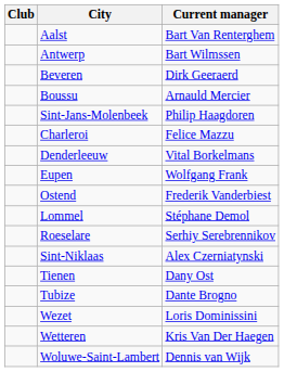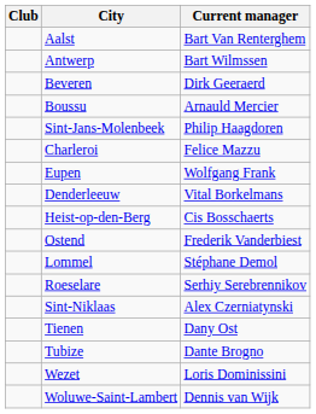rows swapped: Denderleeuw <-> Eupen
+ row: Heist-op-den-Berg | Cis Bosschaerts
- row: Wetteren | Kris Van Der Haegen
